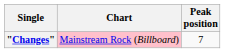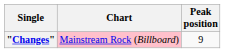"Changes" | Peak position: 7 -> 9
